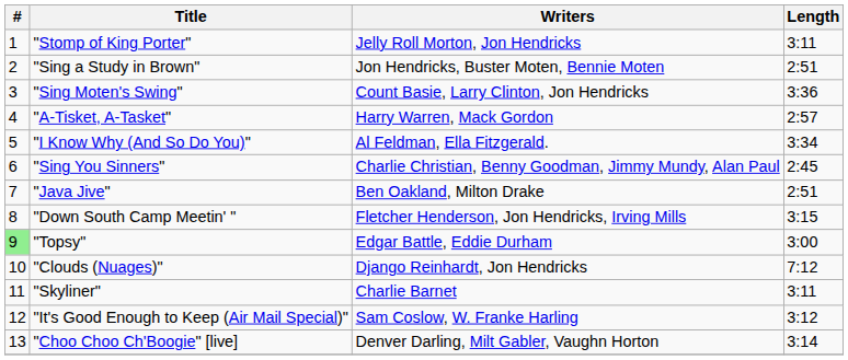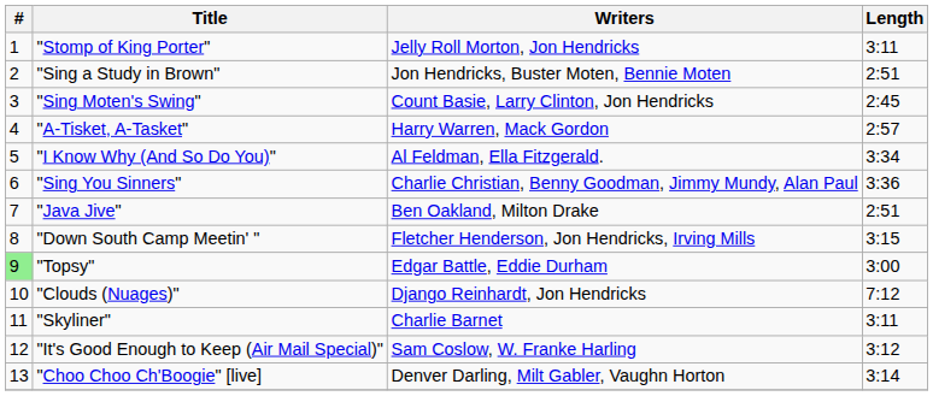"Sing Moten's Swing" | Length: 3:36 -> 2:45
"Sing You Sinners" | Length: 2:45 -> 3:36
